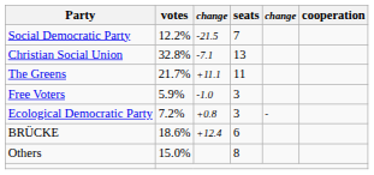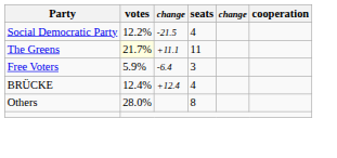Social Democratic Party | seats: 7 -> 4
- row: Christian Social Union | 32.8% | -7.1 | 13
The Greens | votes: no background -> lightyellow background
Free Voters | column 3: -1.0 -> -6.4
- row: Ecological Democratic Party | 7.2% | +0.8 | 3 | -
BRÜCKE | votes: 18.6% -> 12.4%
BRÜCKE | seats: 6 -> 4
Others | votes: 15.0% -> 28.0%
